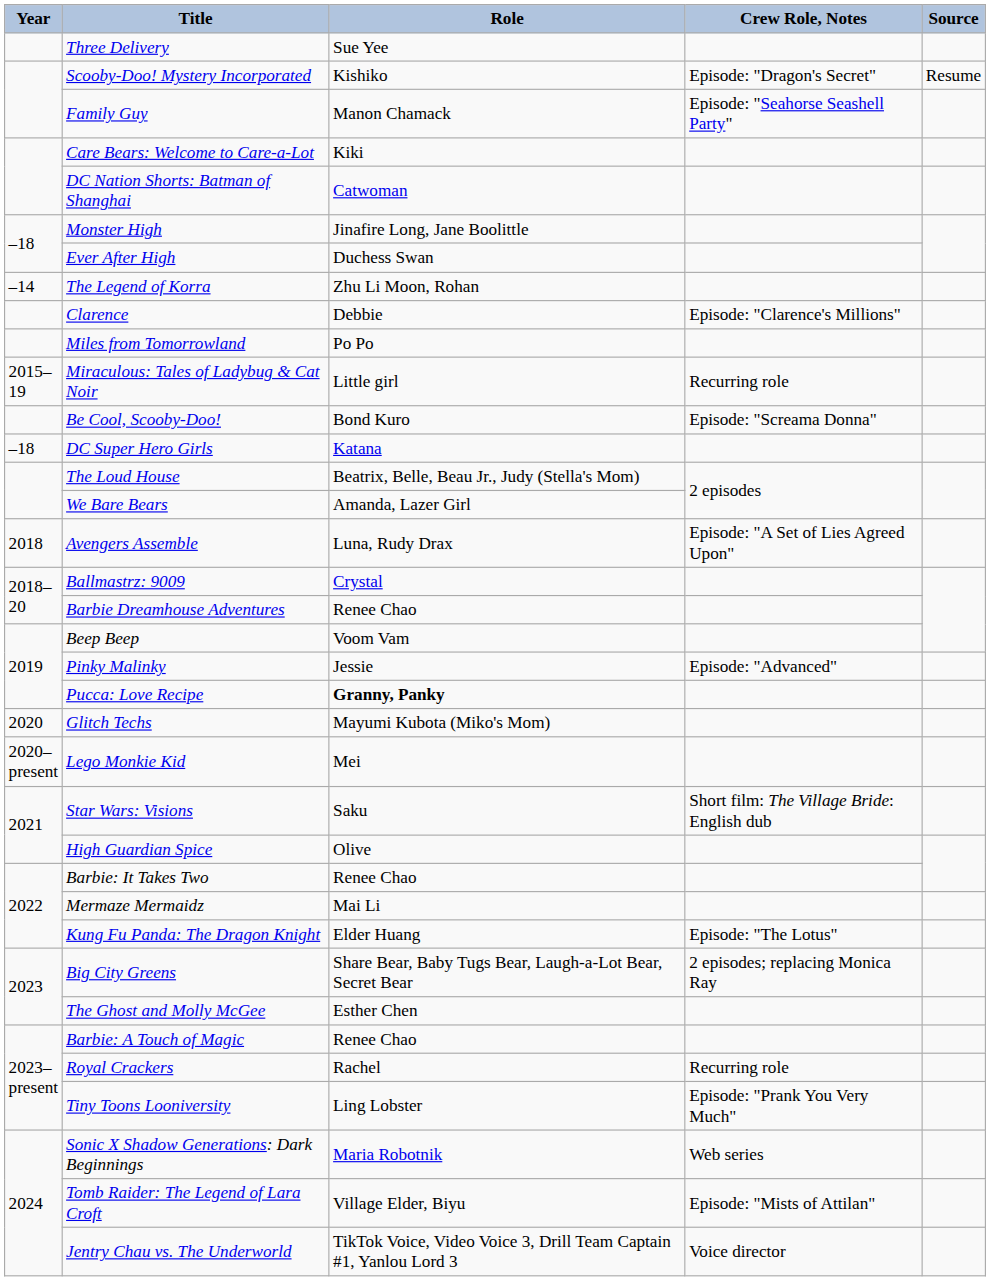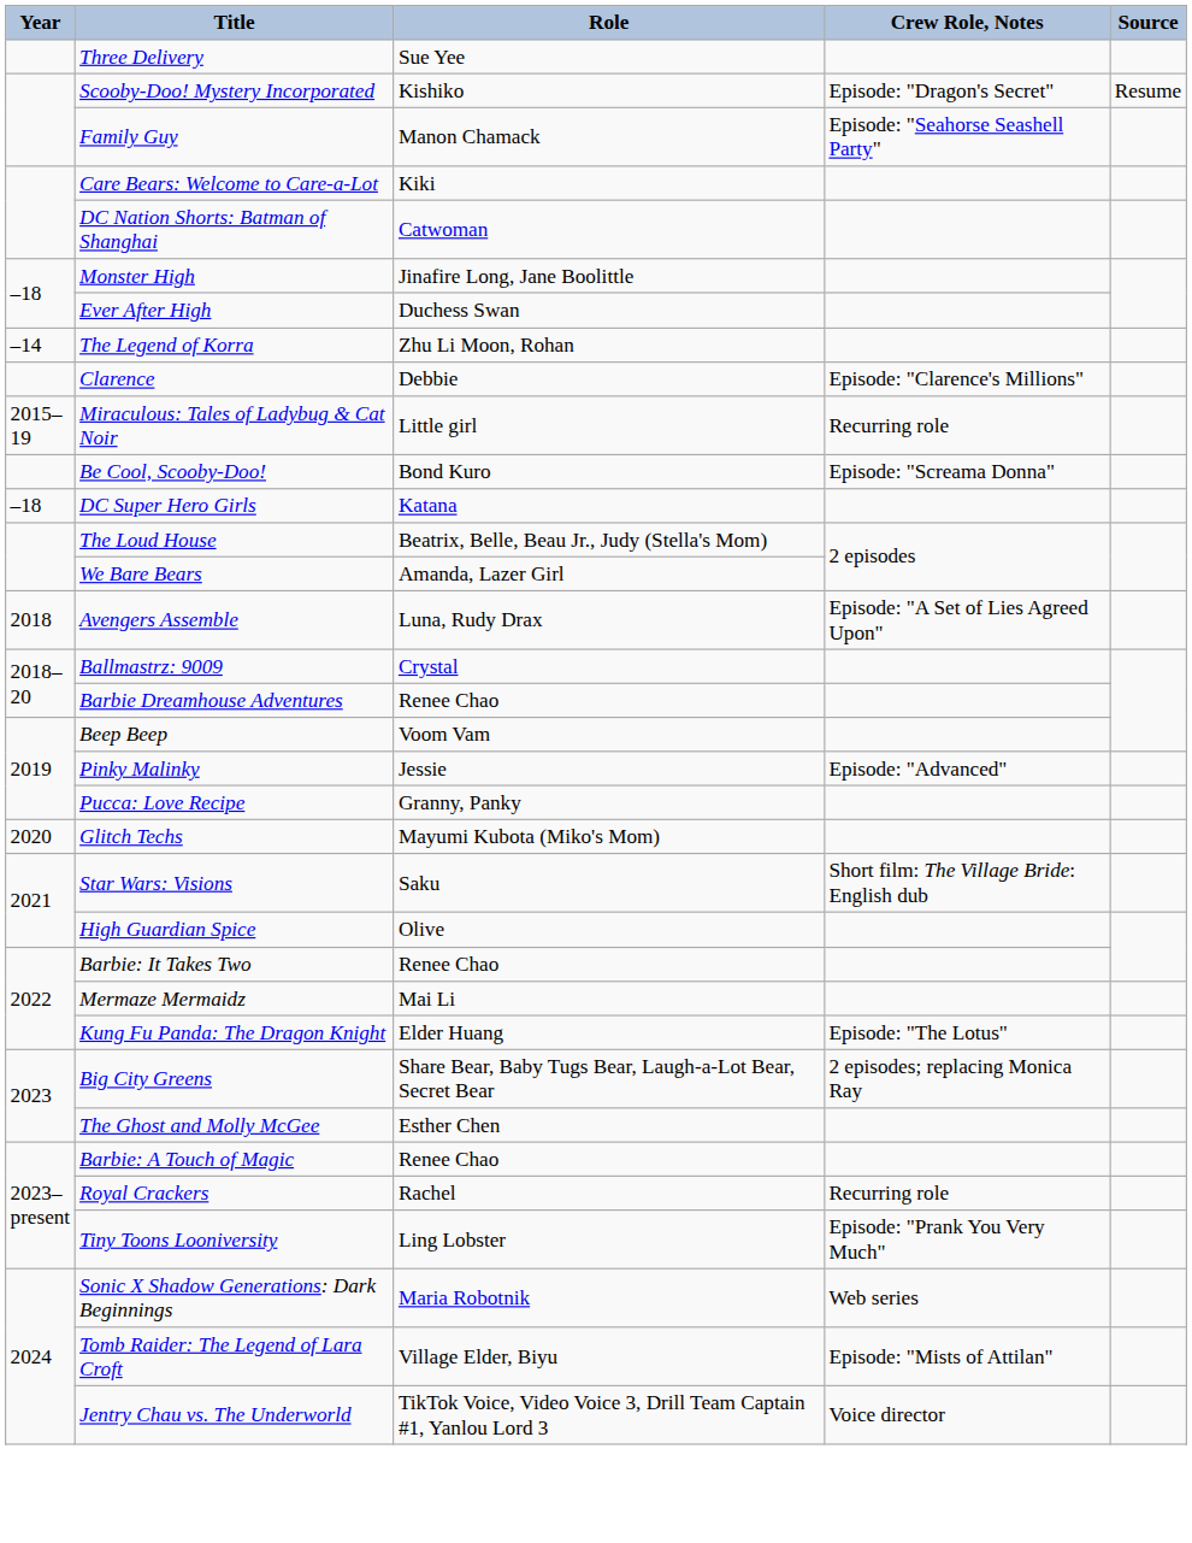- row: Miles from Tomorrowland | Po Po
Pucca: Love Recipe | Role: bold -> normal
- row: 2020–present | Lego Monkie Kid | Mei
